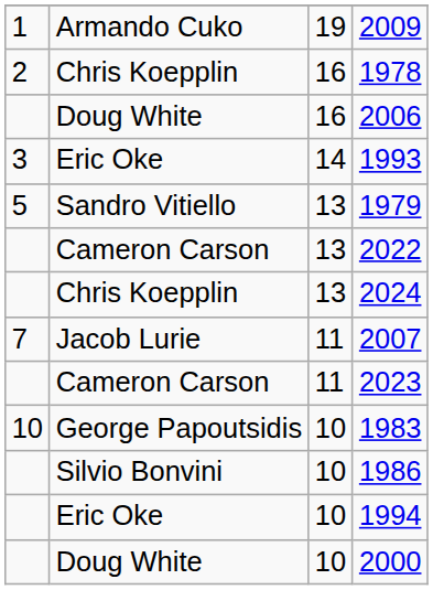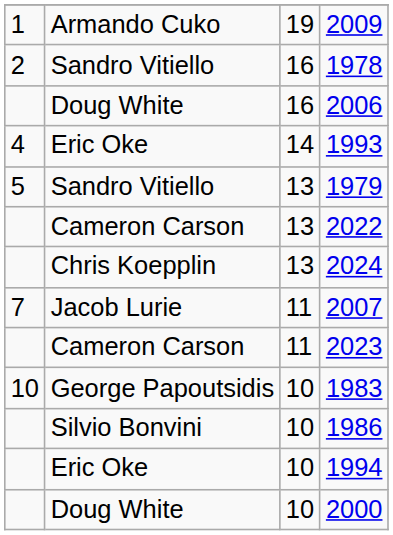1978 | column 2: Chris Koepplin -> Sandro Vitiello
1993 | column 1: 3 -> 4
